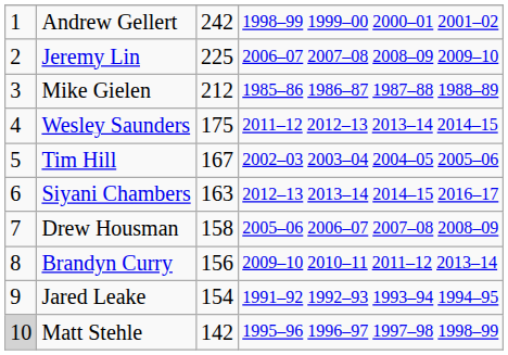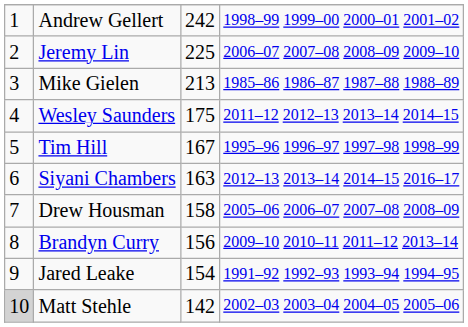Mike Gielen | column 3: 212 -> 213
Tim Hill | column 4: 2002–03 2003–04 2004–05 2005–06 -> 1995–96 1996–97 1997–98 1998–99
Matt Stehle | column 4: 1995–96 1996–97 1997–98 1998–99 -> 2002–03 2003–04 2004–05 2005–06
